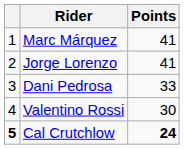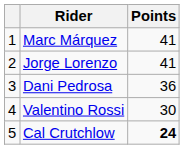Dani Pedrosa | Points: 33 -> 36
Cal Crutchlow | column 1: bold -> normal
